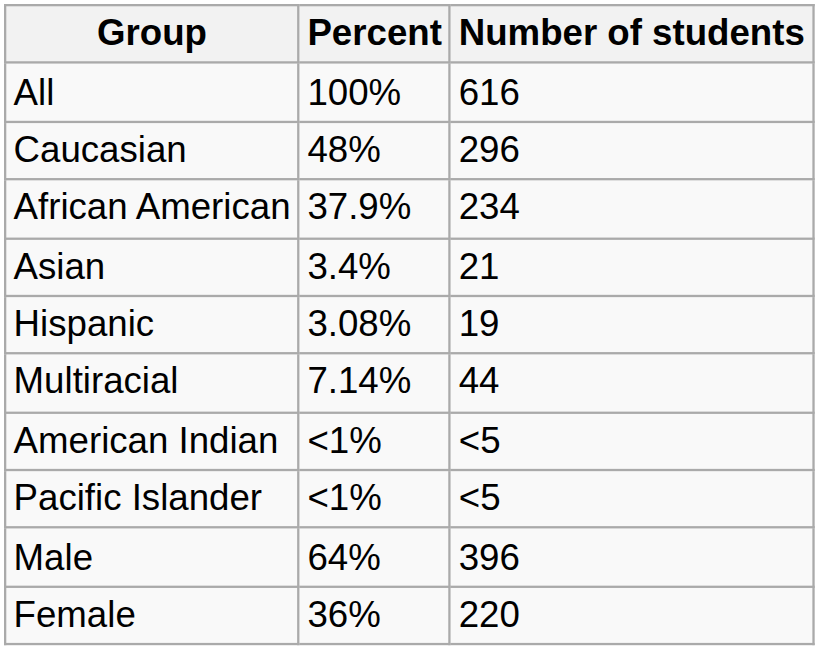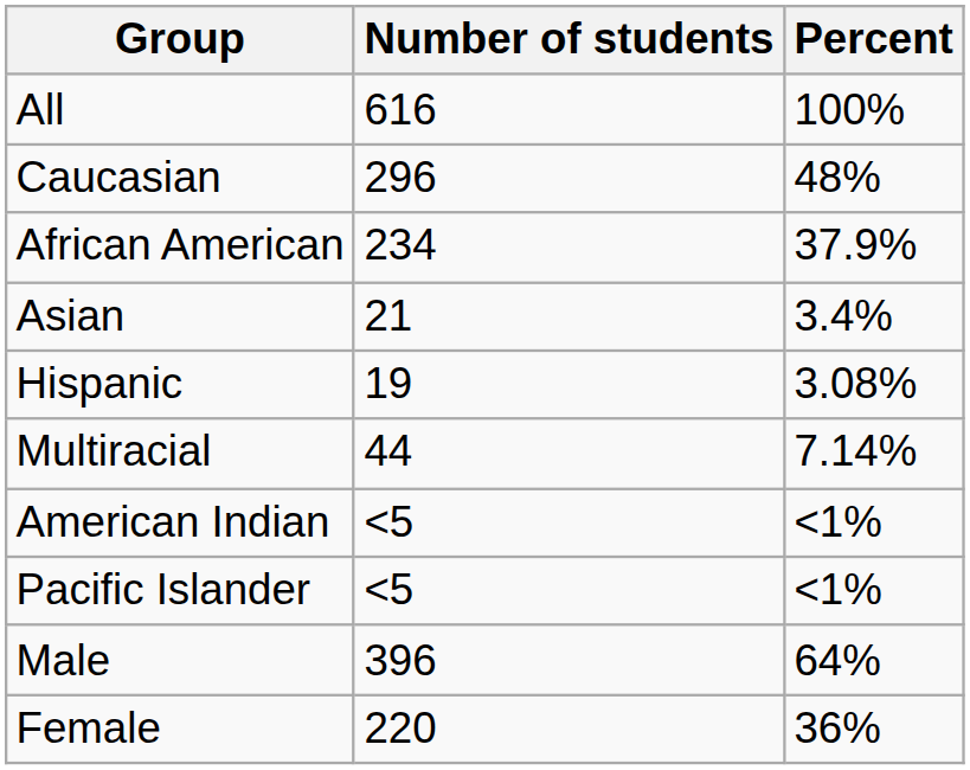columns swapped: Number of students <-> Percent
